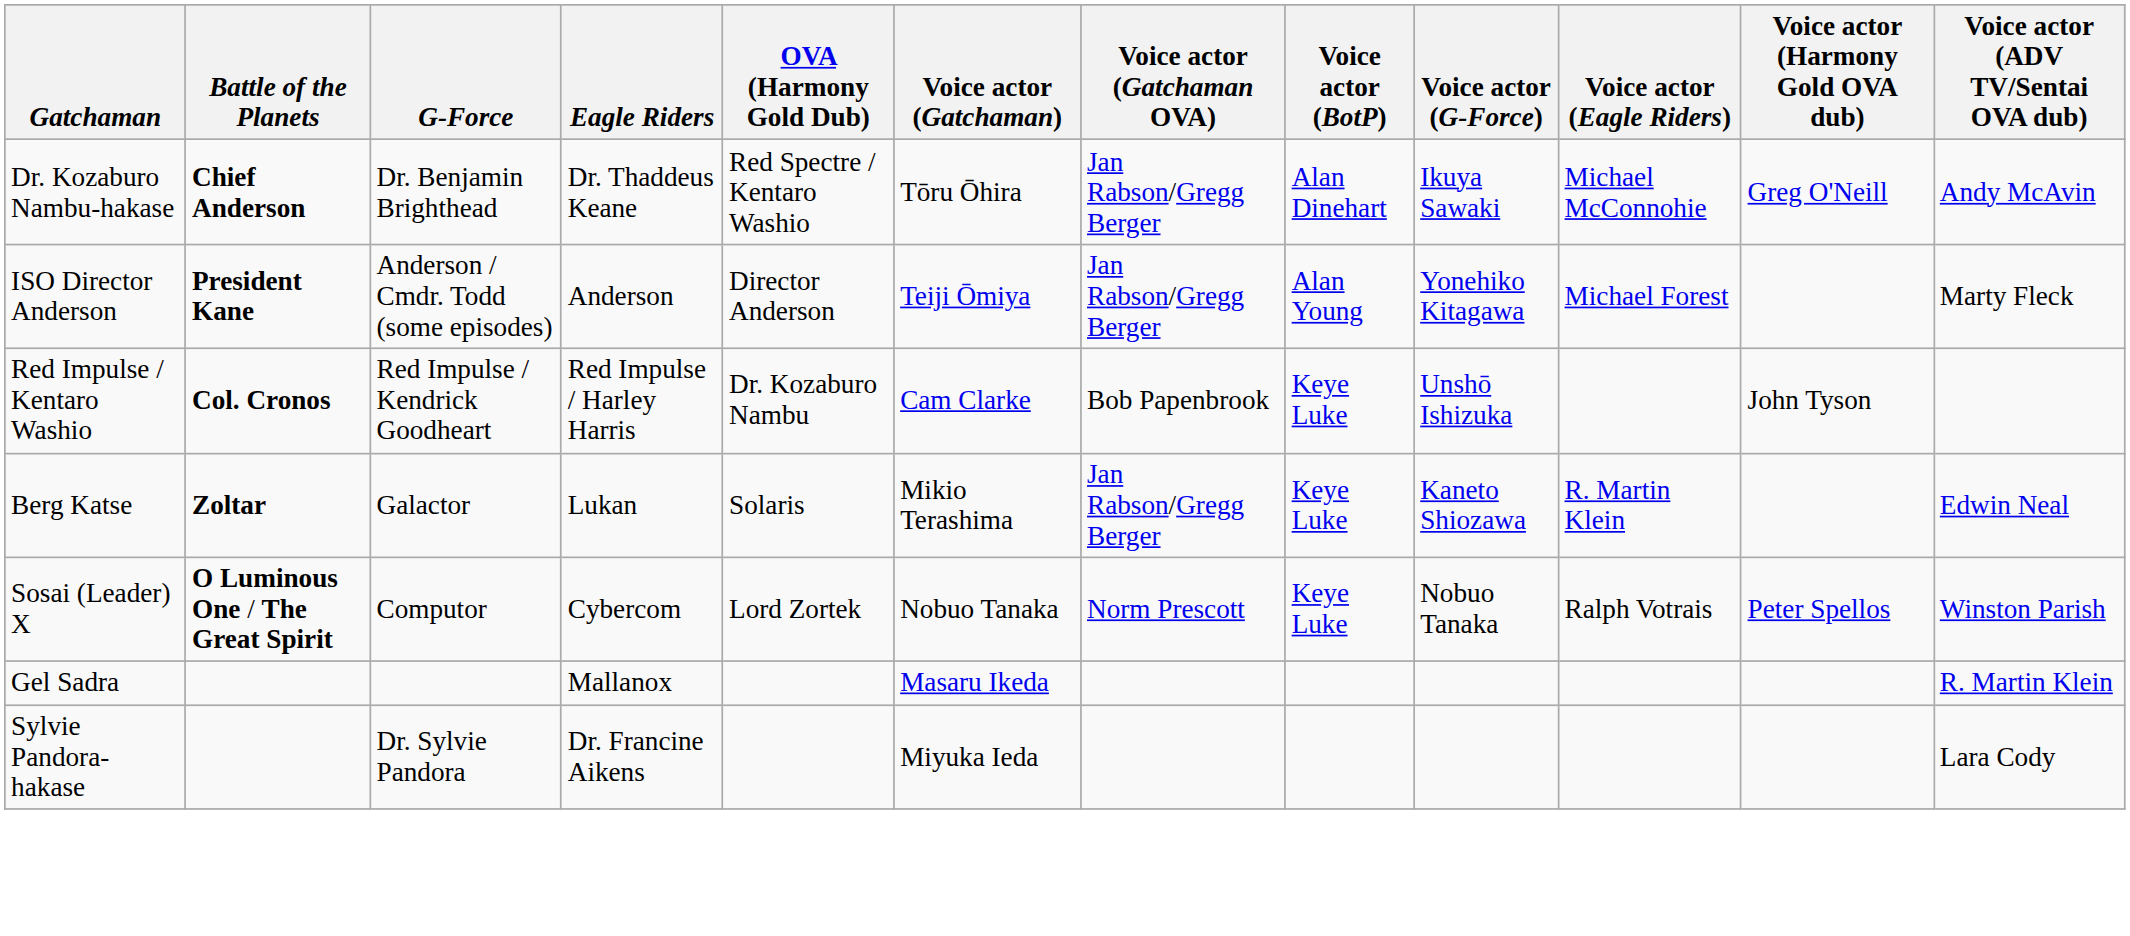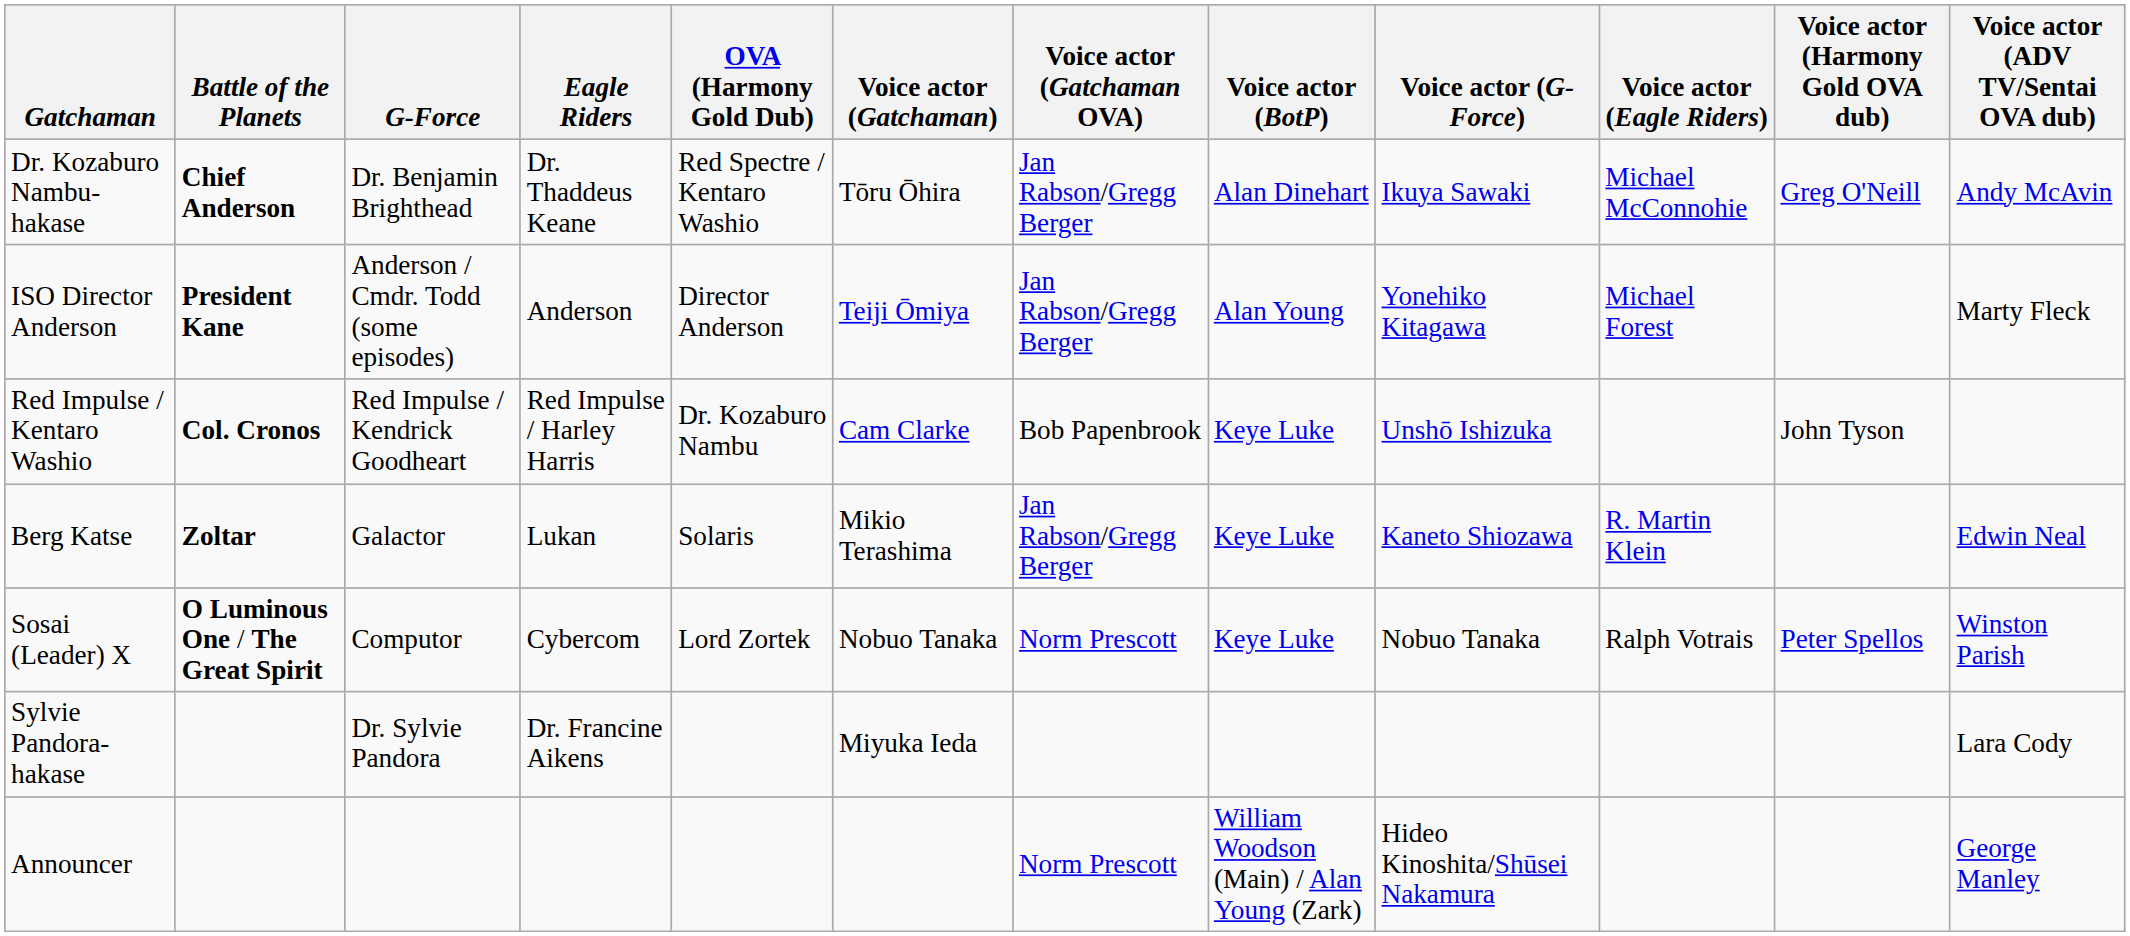- row: Gel Sadra | Mallanox | Masaru Ikeda | R. Martin Klein
+ row: Announcer | Norm Prescott | William Woodson (Main) / Alan Young (Zark) | Hideo Kinoshita/Shūsei Nakamura | George Manley
